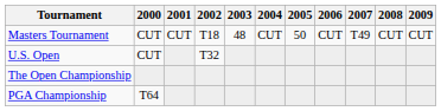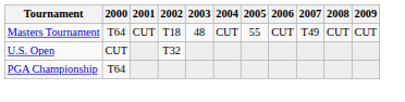Masters Tournament | 2000: CUT -> T64
Masters Tournament | 2005: 50 -> 55
- row: The Open Championship
